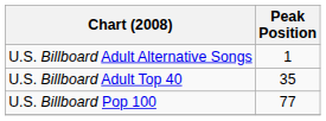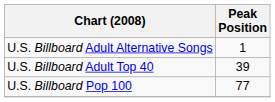U.S. Billboard Adult Top 40 | Peak Position: 35 -> 39
